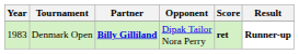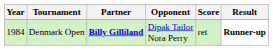Denmark Open | Year: 1983 -> 1984
Denmark Open | Score: bold -> normal
